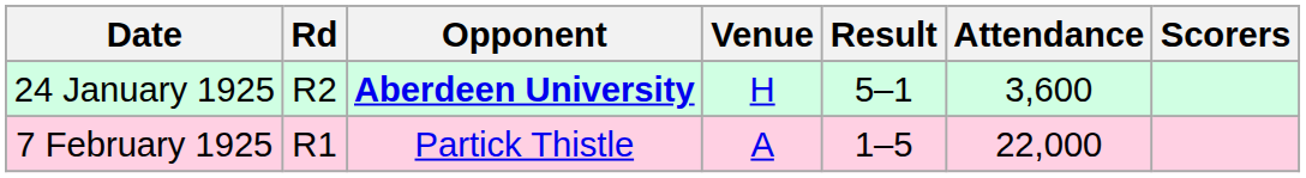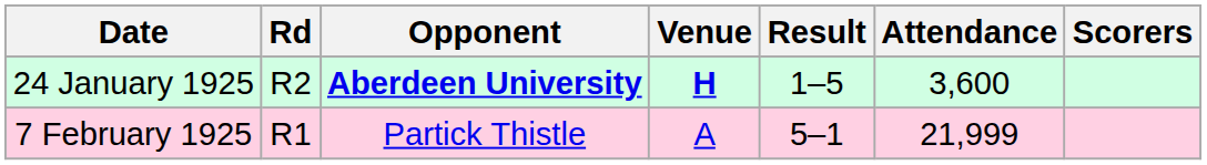24 January 1925 | Venue: normal -> bold
24 January 1925 | Result: 5–1 -> 1–5
7 February 1925 | Result: 1–5 -> 5–1
7 February 1925 | Attendance: 22,000 -> 21,999
